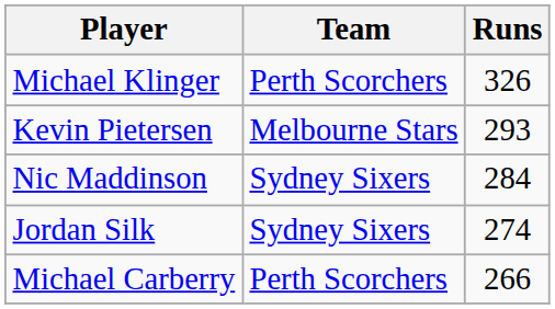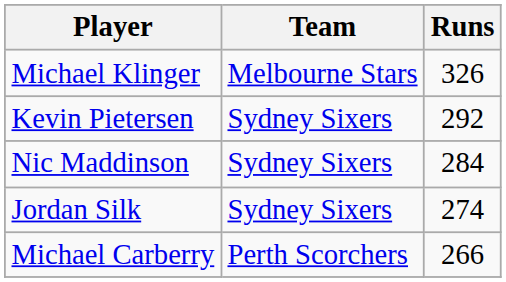Michael Klinger | Team: Perth Scorchers -> Melbourne Stars
Kevin Pietersen | Team: Melbourne Stars -> Sydney Sixers
Kevin Pietersen | Runs: 293 -> 292
